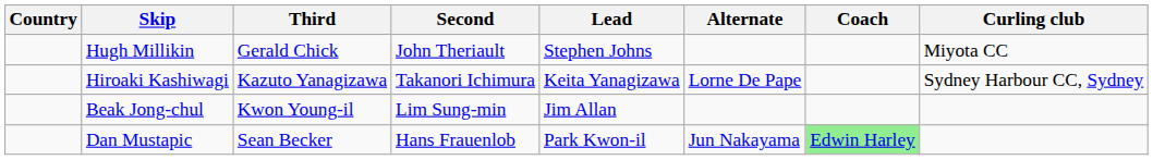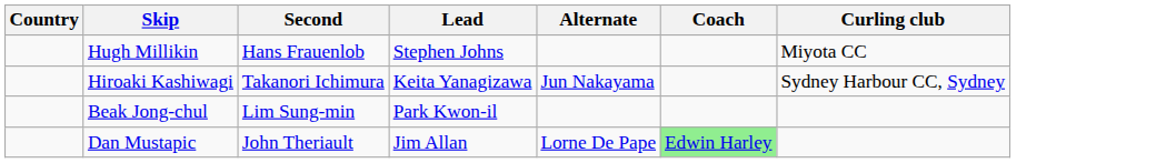- column: Third | Gerald Chick | Kazuto Yanagizawa | Kwon Young-il | Sean Becker
Hugh Millikin | Second: John Theriault -> Hans Frauenlob
Hiroaki Kashiwagi | Alternate: Lorne De Pape -> Jun Nakayama
Beak Jong-chul | Lead: Jim Allan -> Park Kwon-il
Dan Mustapic | Second: Hans Frauenlob -> John Theriault
Dan Mustapic | Lead: Park Kwon-il -> Jim Allan
Dan Mustapic | Alternate: Jun Nakayama -> Lorne De Pape
